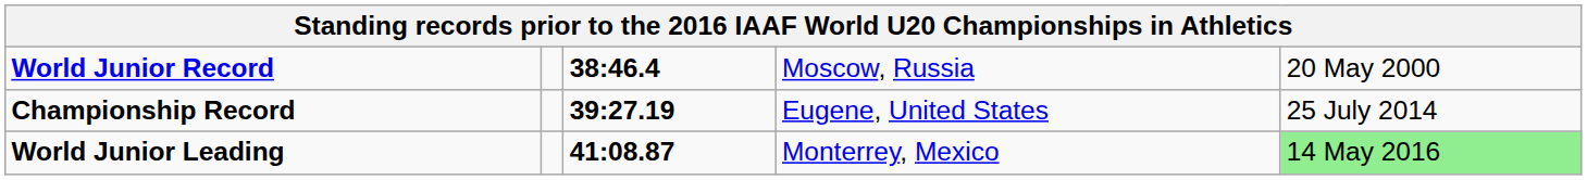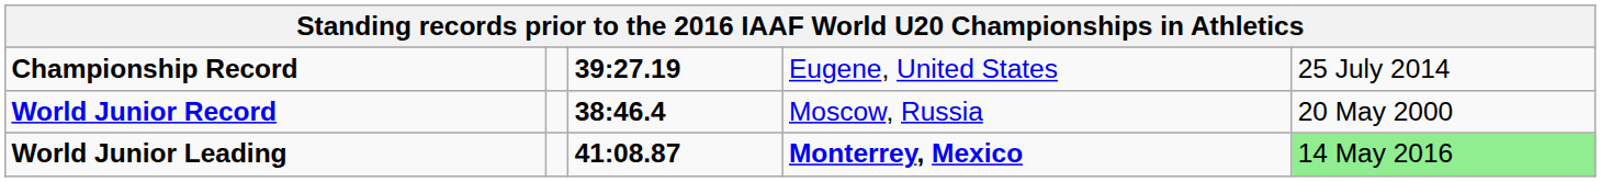rows swapped: World Junior Record <-> Championship Record
World Junior Leading | column 4: normal -> bold
